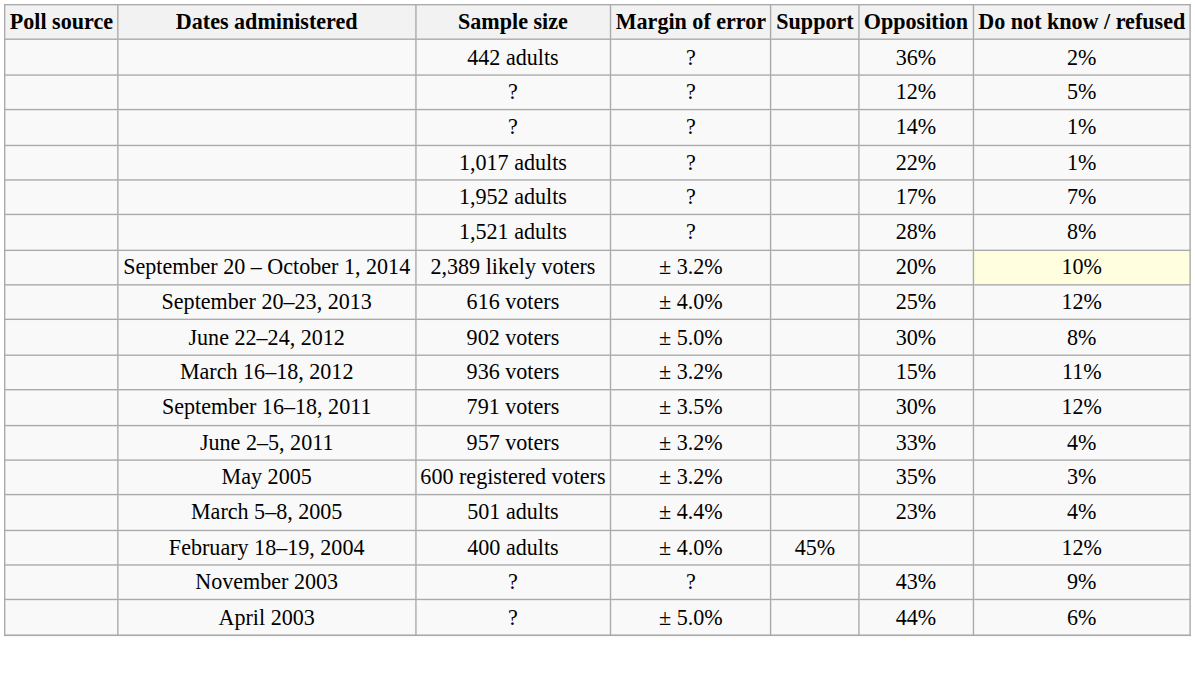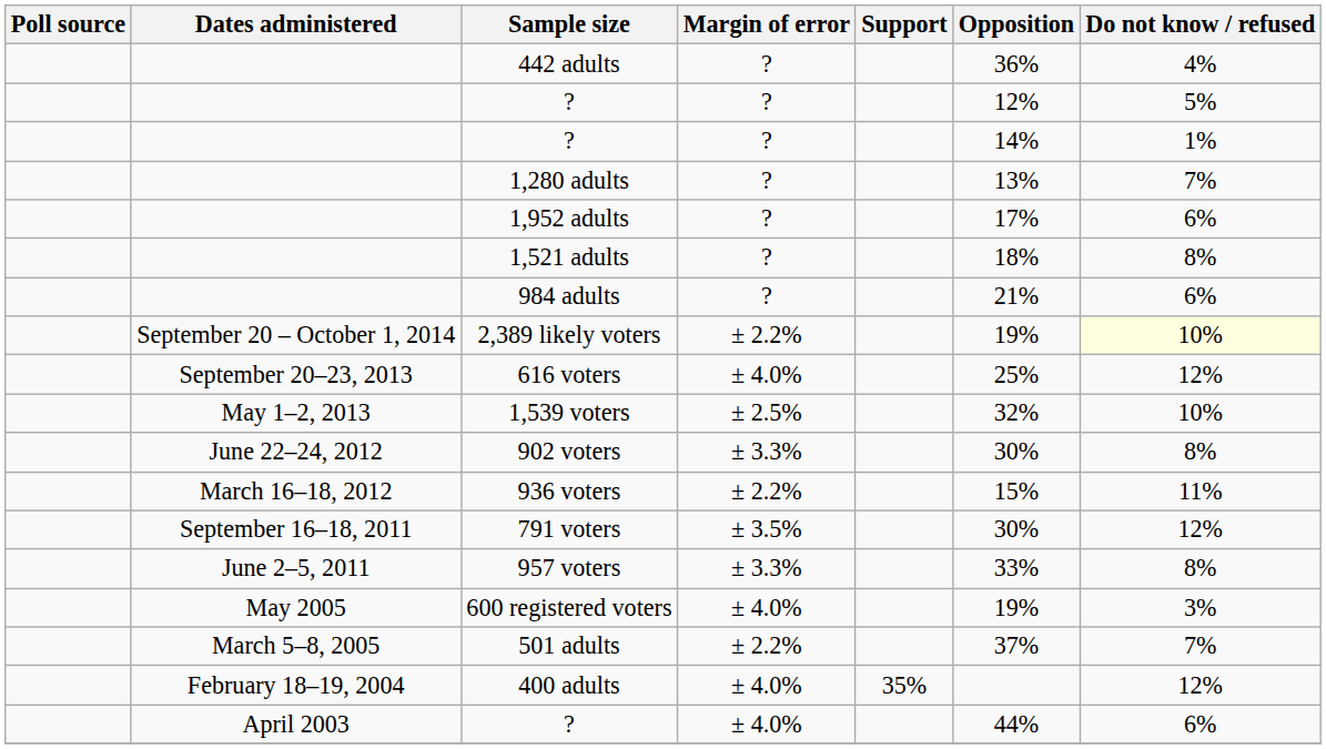442 adults | Do not know / refused: 2% -> 4%
- row: 1,017 adults | ? | 22% | 1%
+ row: 1,280 adults | ? | 13% | 7%
1,952 adults | Do not know / refused: 7% -> 6%
1,521 adults | Opposition: 28% -> 18%
+ row: 984 adults | ? | 21% | 6%
2,389 likely voters | Margin of error: ± 3.2% -> ± 2.2%
2,389 likely voters | Opposition: 20% -> 19%
+ row: May 1–2, 2013 | 1,539 voters | ± 2.5% | 32% | 10%
902 voters | Margin of error: ± 5.0% -> ± 3.3%
936 voters | Margin of error: ± 3.2% -> ± 2.2%
957 voters | Margin of error: ± 3.2% -> ± 3.3%
957 voters | Do not know / refused: 4% -> 8%
600 registered voters | Margin of error: ± 3.2% -> ± 4.0%
600 registered voters | Opposition: 35% -> 19%
501 adults | Margin of error: ± 4.4% -> ± 2.2%
501 adults | Opposition: 23% -> 37%
501 adults | Do not know / refused: 4% -> 7%
400 adults | Support: 45% -> 35%
- row: November 2003 | ? | ? | 43% | 9%
April 2003 / ? | Margin of error: ± 5.0% -> ± 4.0%
